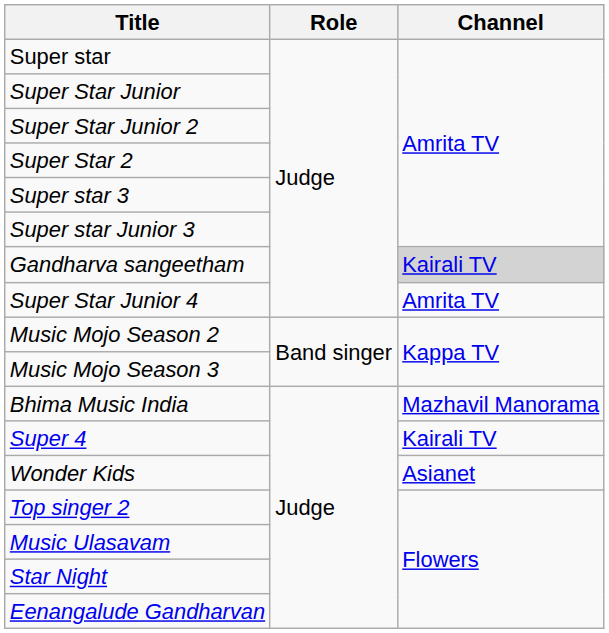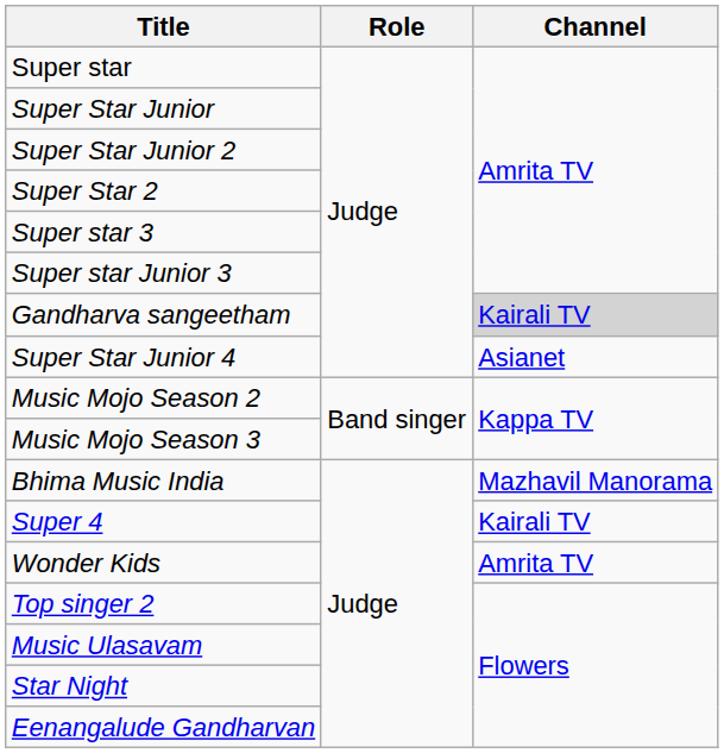Super Star Junior 4 | Channel: Amrita TV -> Asianet
Wonder Kids | Channel: Asianet -> Amrita TV
